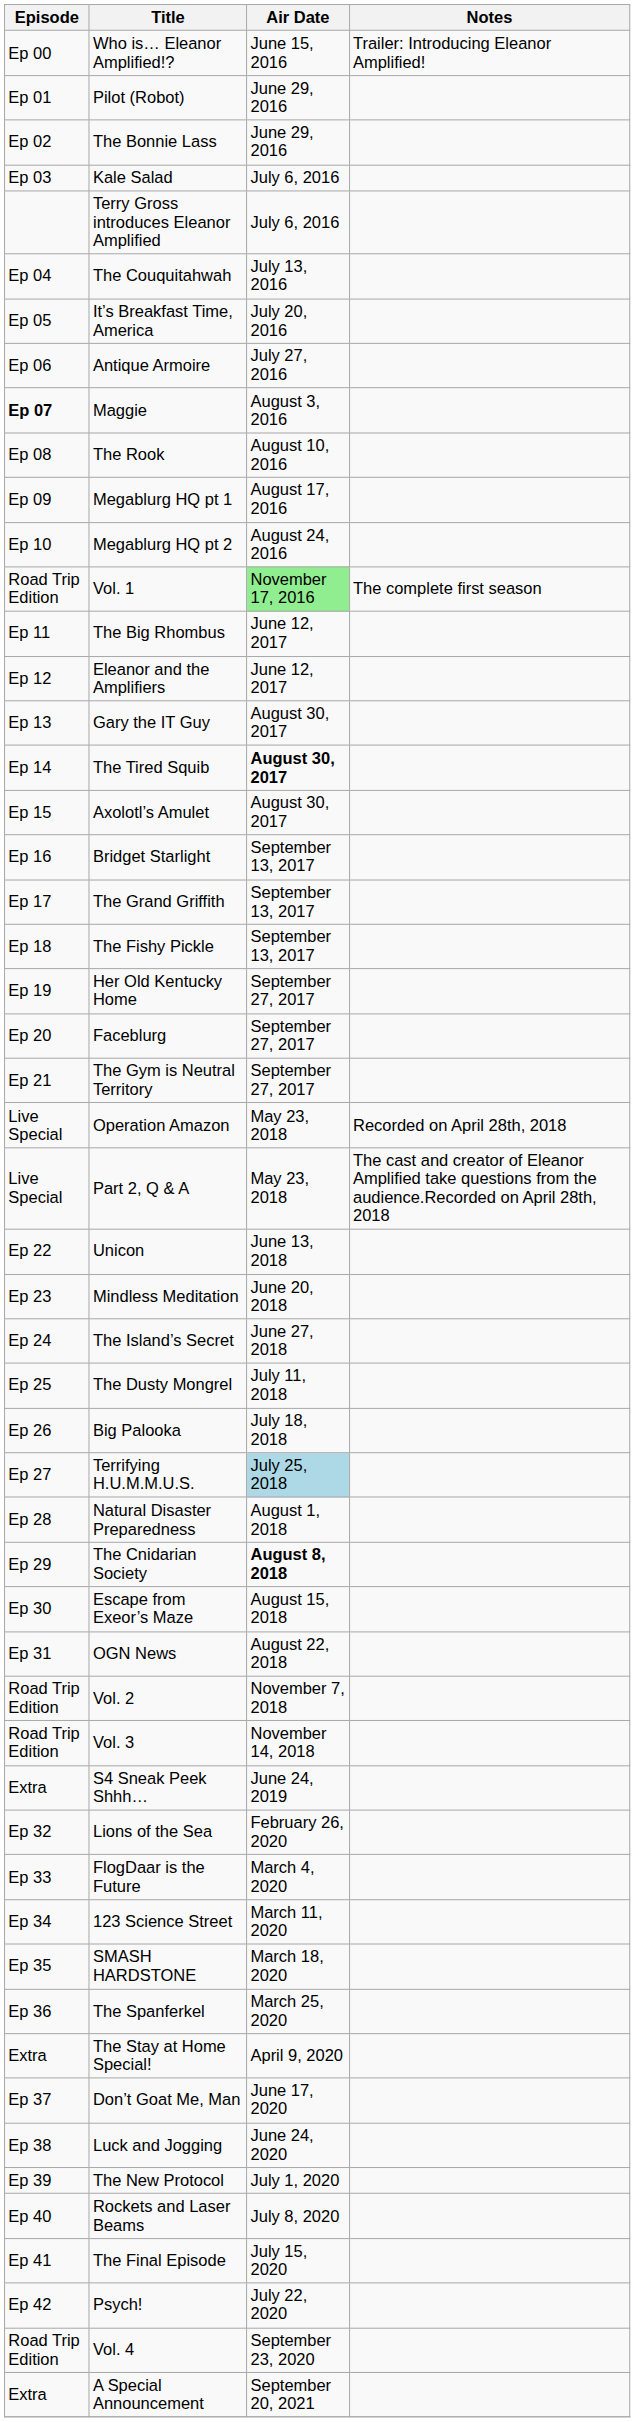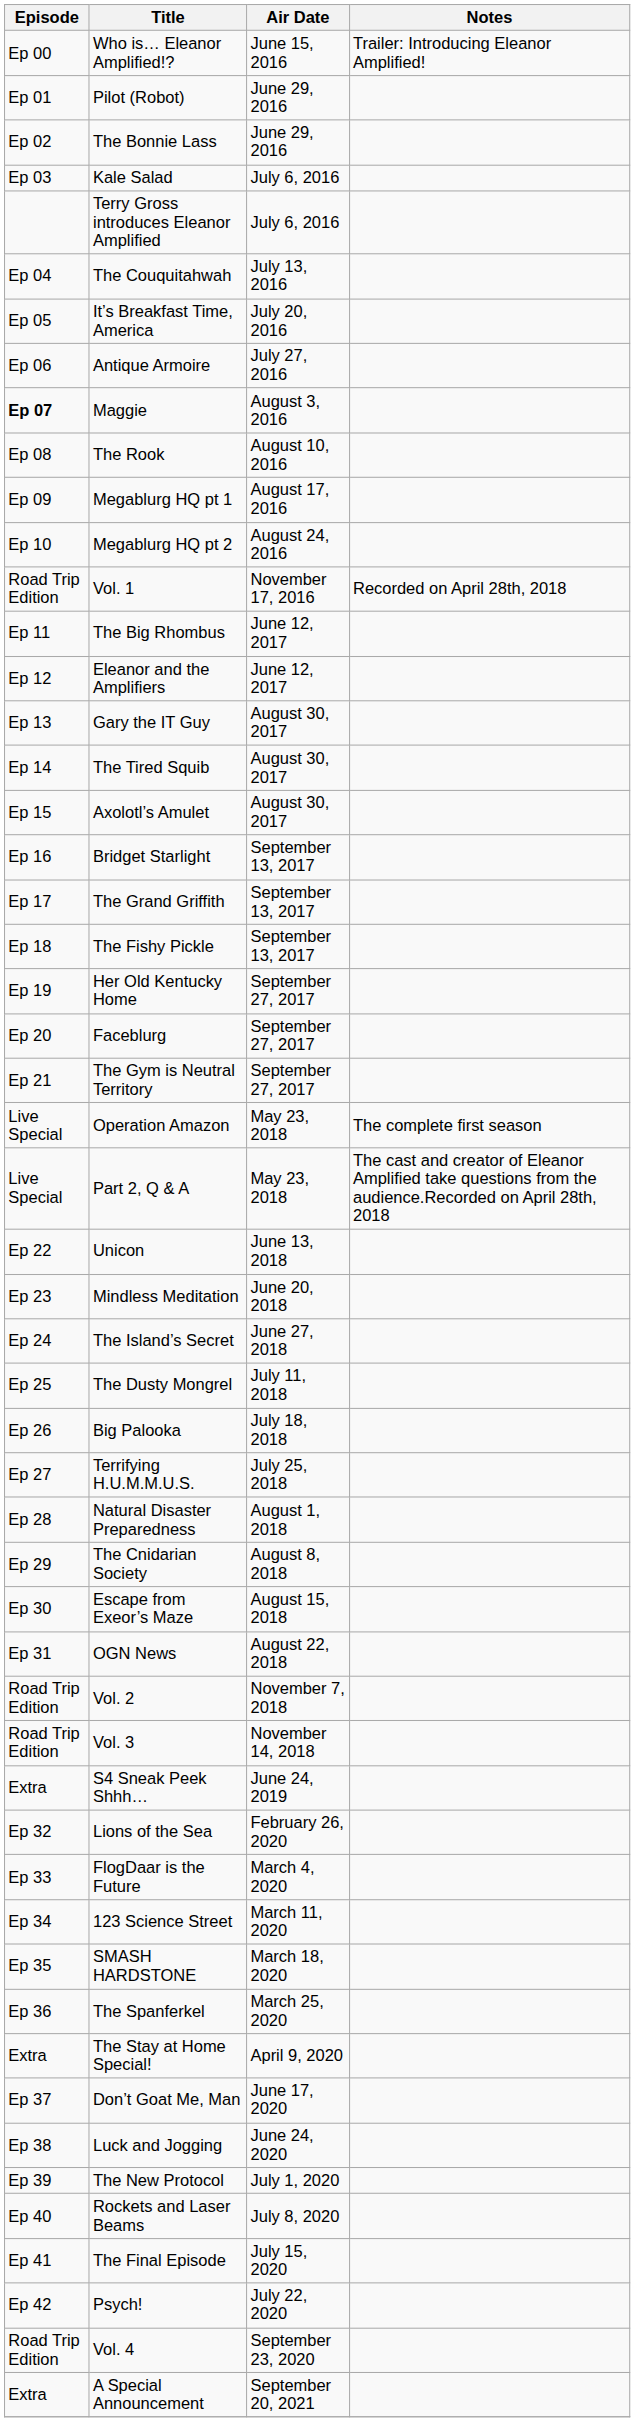Vol. 1 | Air Date: lightgreen background -> no background
Vol. 1 | Notes: The complete first season -> Recorded on April 28th, 2018
The Tired Squib | Air Date: bold -> normal
Operation Amazon | Notes: Recorded on April 28th, 2018 -> The complete first season
Terrifying H.U.M.M.U.S. | Air Date: lightblue background -> no background
The Cnidarian Society | Air Date: bold -> normal
